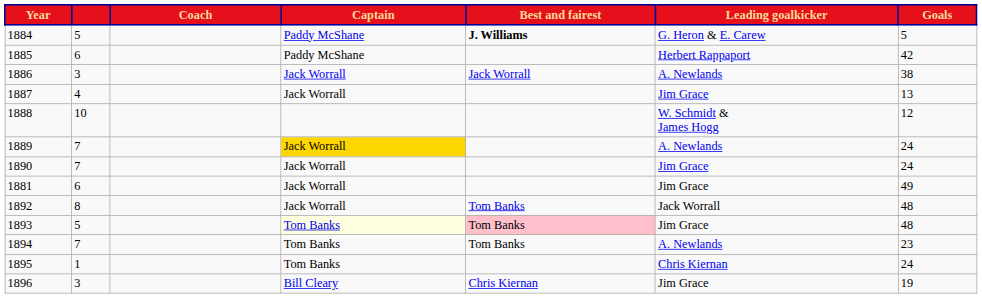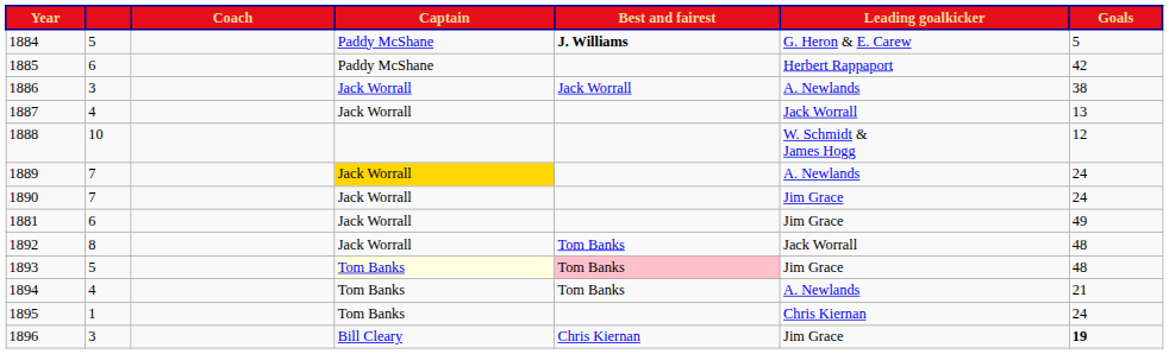1887 | Leading goalkicker: Jim Grace -> Jack Worrall
1894 | column 2: 7 -> 4
1894 | Goals: 23 -> 21
1896 | Goals: normal -> bold
